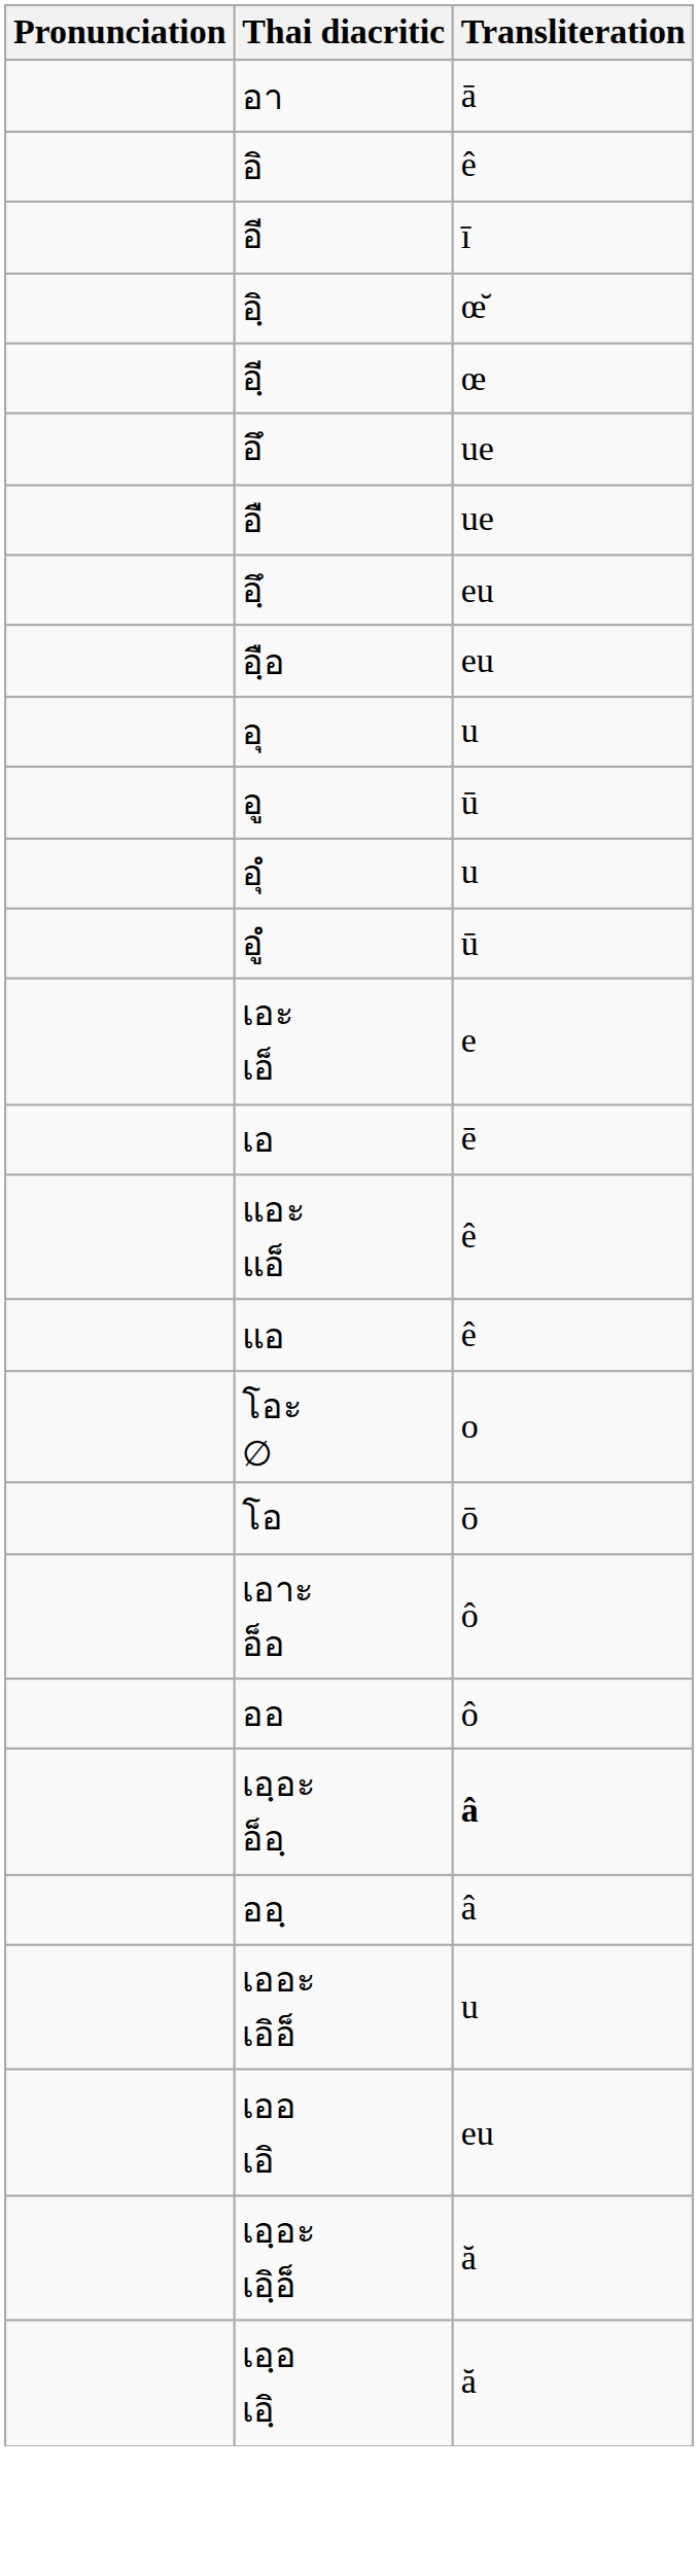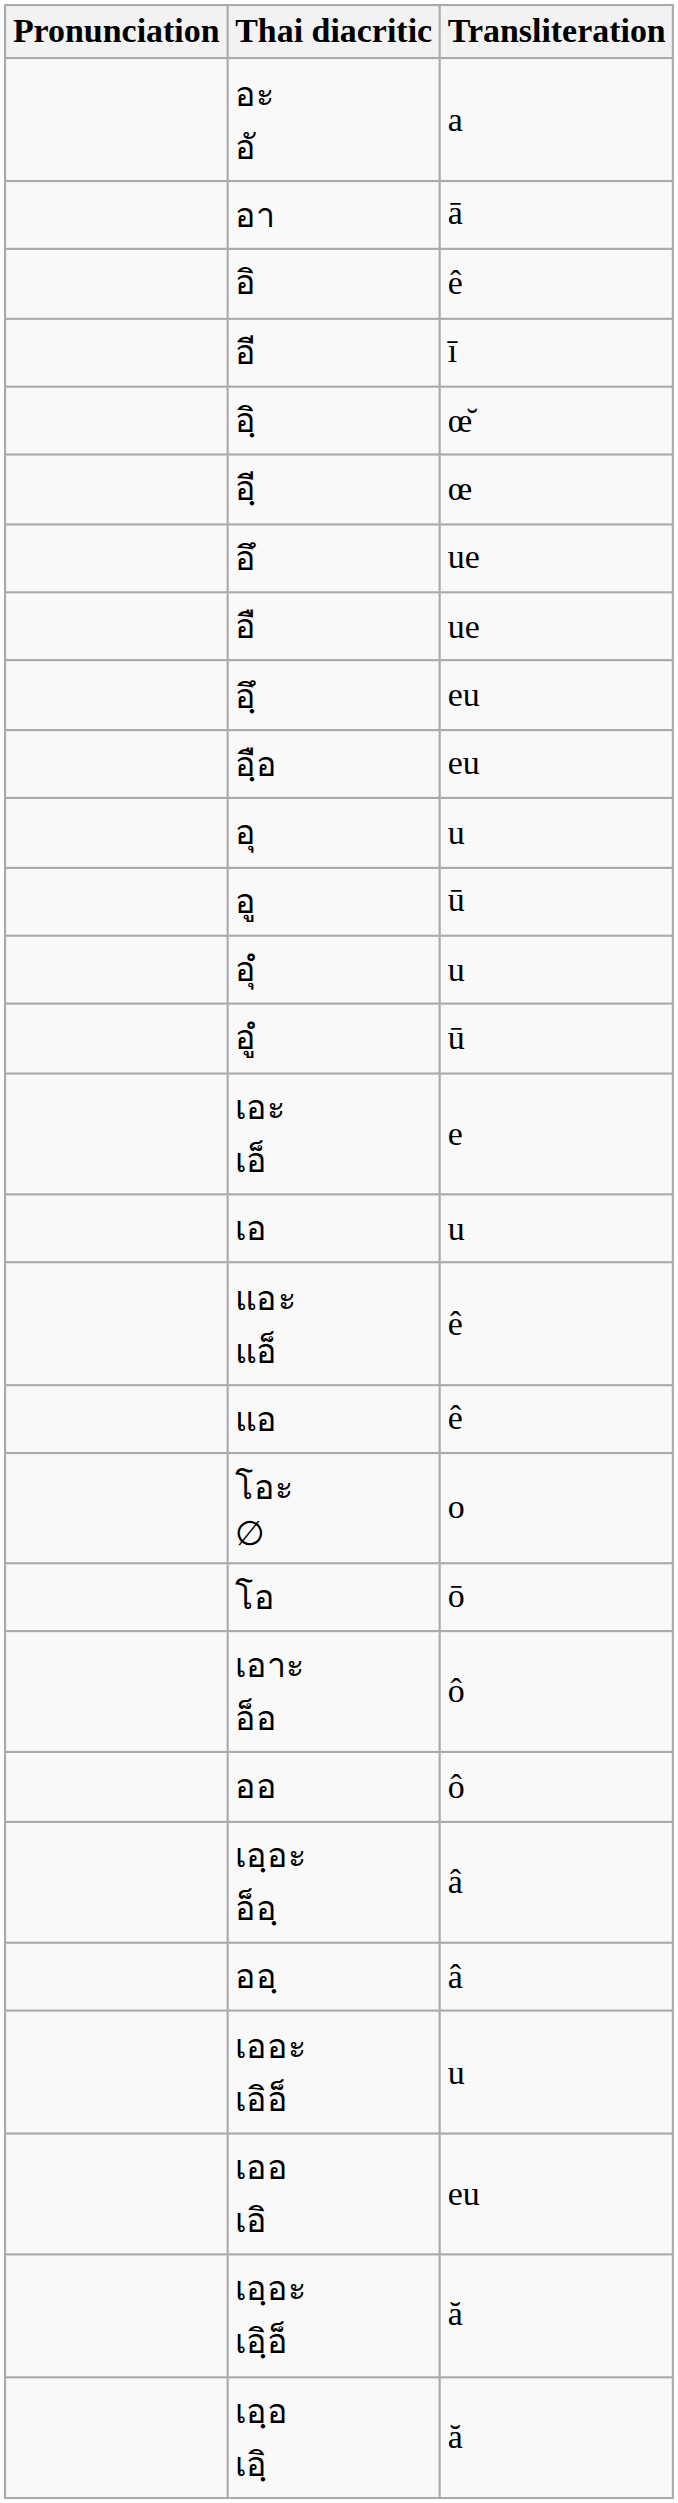+ row: อะ อั | a
เอ | Transliteration: ē -> u
เอฺอะ อ็อฺ | Transliteration: bold -> normal
